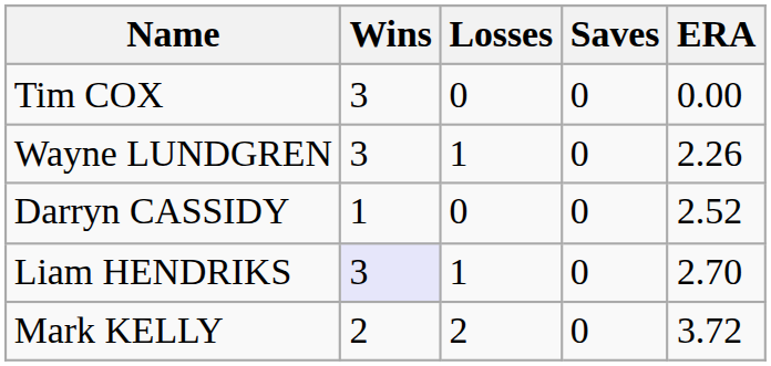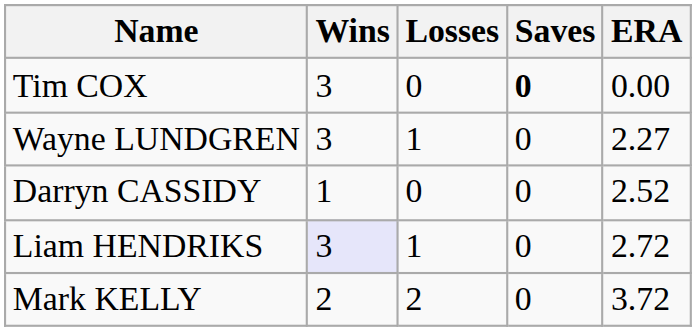Tim COX | Saves: normal -> bold
Wayne LUNDGREN | ERA: 2.26 -> 2.27
Liam HENDRIKS | ERA: 2.70 -> 2.72
